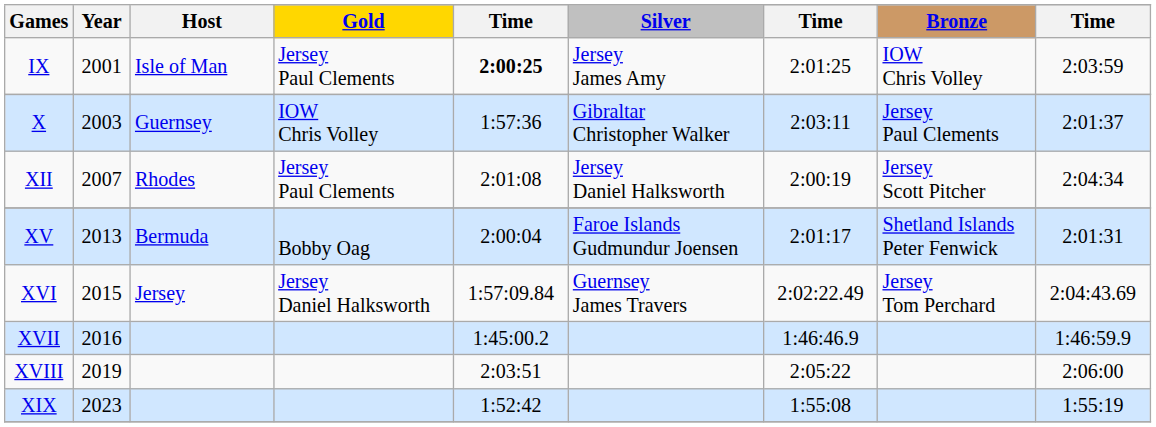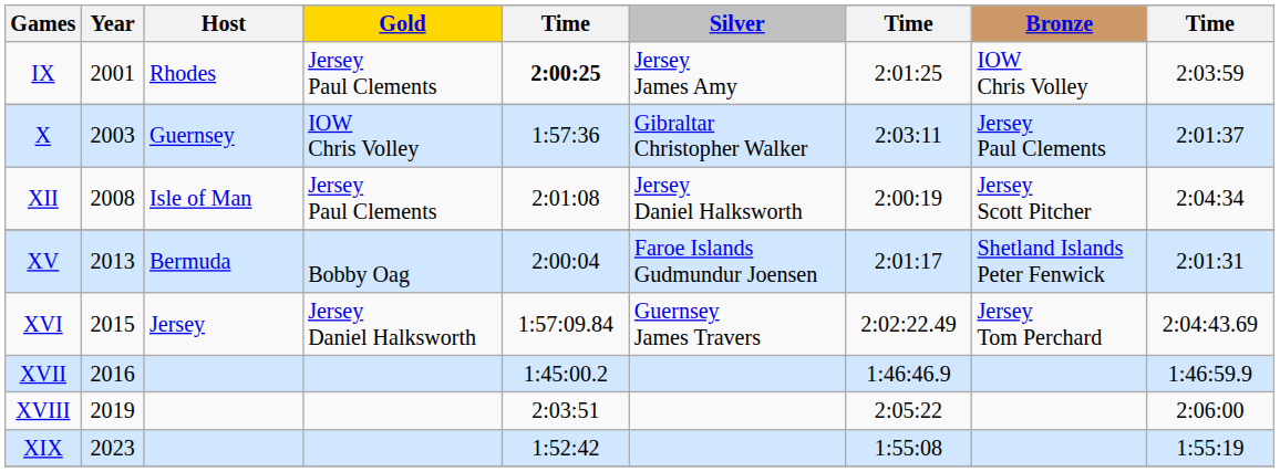IX | Host: Isle of Man -> Rhodes
XII | Year: 2007 -> 2008
XII | Host: Rhodes -> Isle of Man
